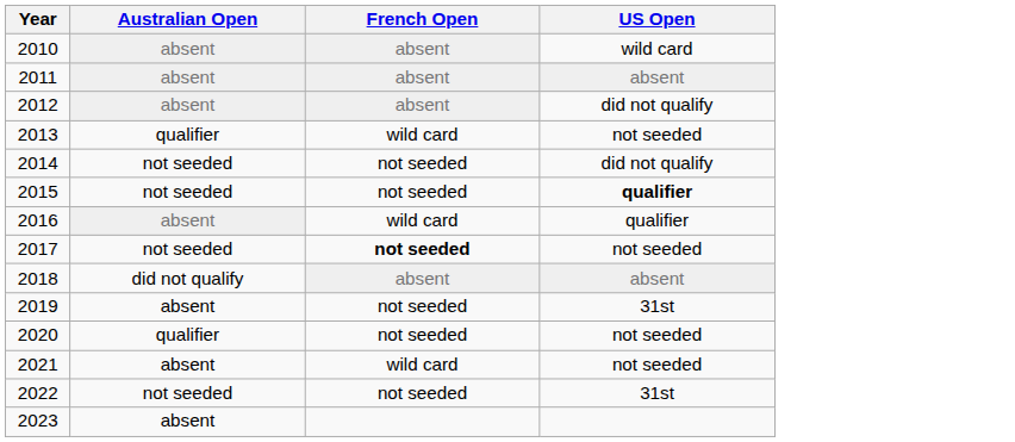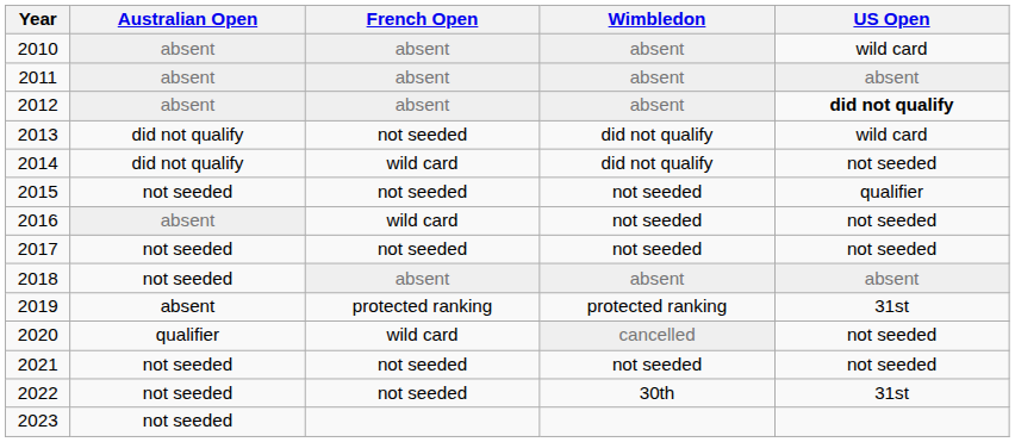+ column: Wimbledon | absent | absent | absent | did not qualify | did not qualify | not seeded | not seeded | not seeded | absent | protected ranking | cancelled | not seeded | 30th
2012 | US Open: normal -> bold
2013 | Australian Open: qualifier -> did not qualify
2013 | French Open: wild card -> not seeded
2013 | US Open: not seeded -> wild card
2014 | Australian Open: not seeded -> did not qualify
2014 | French Open: not seeded -> wild card
2014 | US Open: did not qualify -> not seeded
2015 | US Open: bold -> normal
2016 | US Open: qualifier -> not seeded
2017 | French Open: bold -> normal
2018 | Australian Open: did not qualify -> not seeded
2019 | French Open: not seeded -> protected ranking
2020 | French Open: not seeded -> wild card
2021 | Australian Open: absent -> not seeded
2021 | French Open: wild card -> not seeded
2023 | Australian Open: absent -> not seeded
